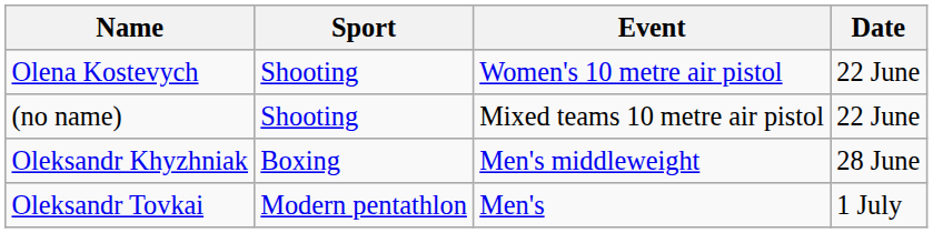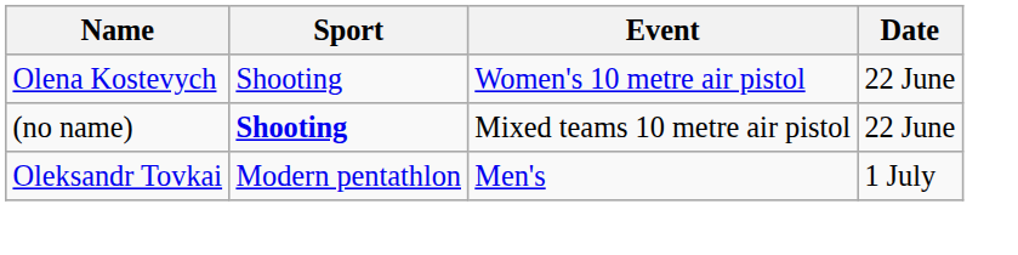(no name) | Sport: normal -> bold
- row: Oleksandr Khyzhniak | Boxing | Men's middleweight | 28 June
